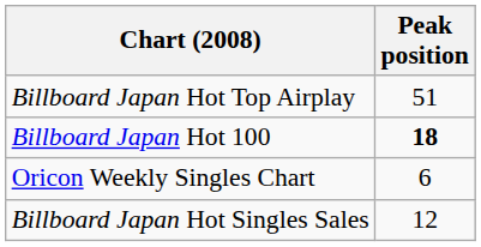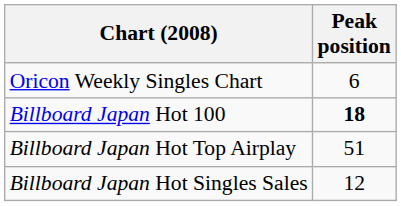rows swapped: Oricon Weekly Singles Chart <-> Billboard Japan Hot Top Airplay
